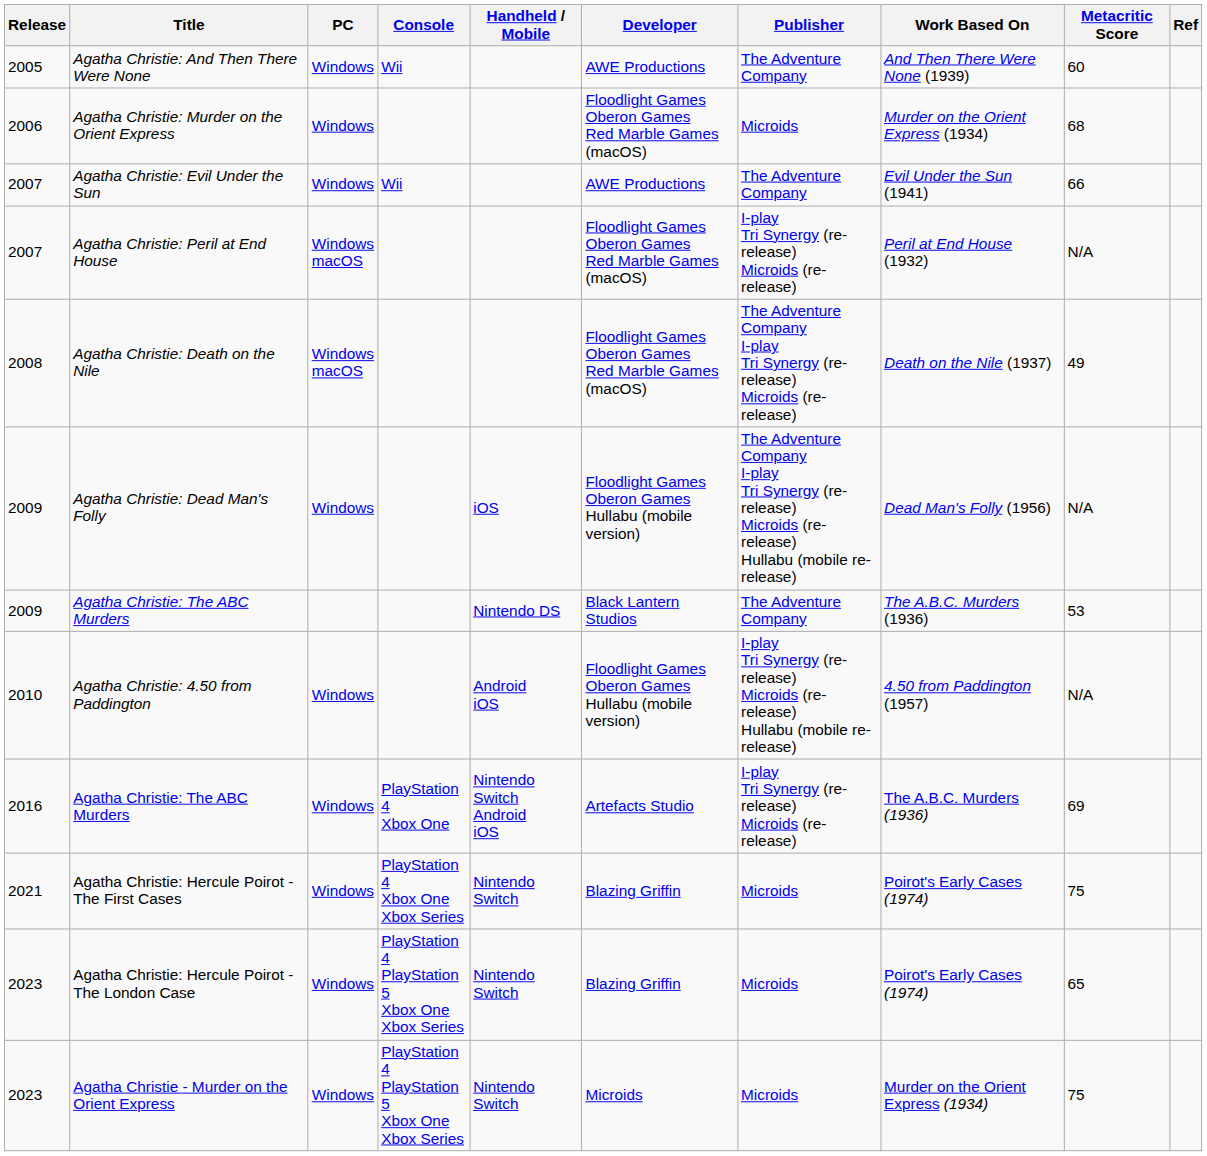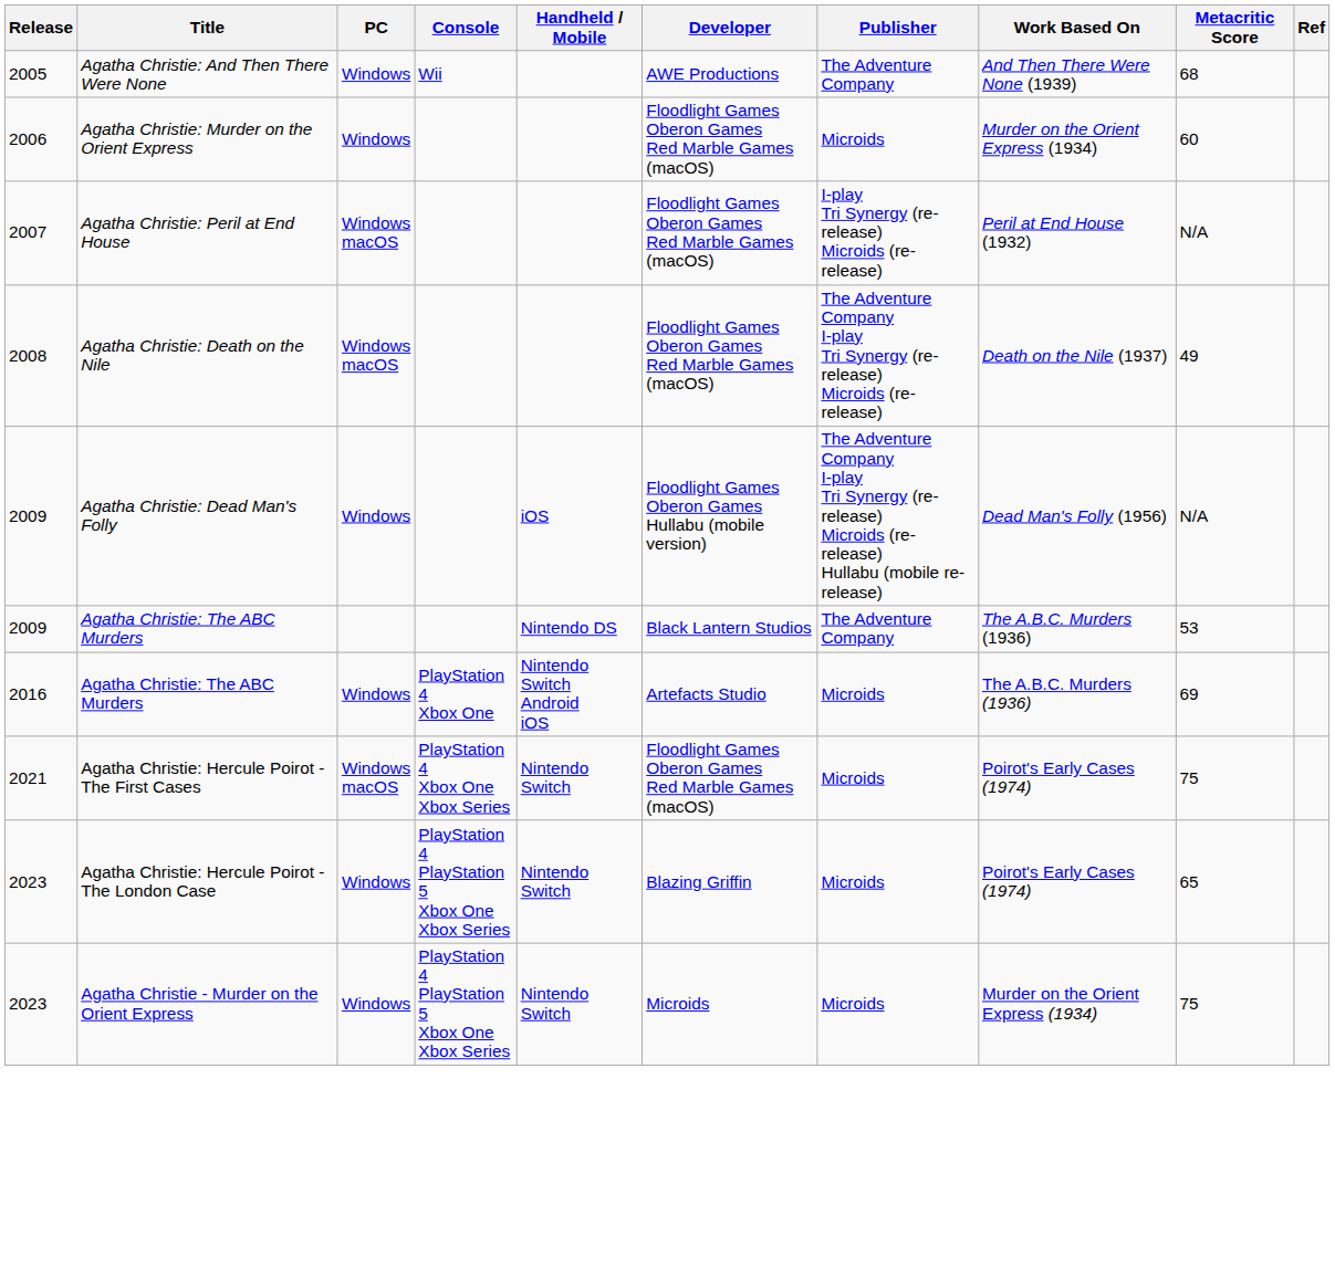Agatha Christie: And Then There Were None | Metacritic Score: 60 -> 68
Agatha Christie: Murder on the Orient Express | Metacritic Score: 68 -> 60
- row: 2007 | Agatha Christie: Evil Under the Sun | Windows | Wii | AWE Productions | The Adventure Company | Evil Under the Sun (1941) | 66
- row: 2010 | Agatha Christie: 4.50 from Paddington | Windows | Android iOS | Floodlight Games Oberon Games Hullabu (mobile version) | I-play Tri Synergy (re-release) Microids (re-release) Hullabu (mobile re-release) | 4.50 from Paddington (1957) | N/A
2016 / Agatha Christie: The ABC Murders | Publisher: I-play Tri Synergy (re-release) Microids (re-release) -> Microids
Agatha Christie: Hercule Poirot - The First Cases | PC: Windows -> Windows macOS
Agatha Christie: Hercule Poirot - The First Cases | Developer: Blazing Griffin -> Floodlight Games Oberon Games Red Marble Games (macOS)
